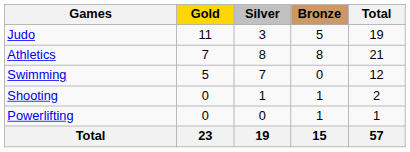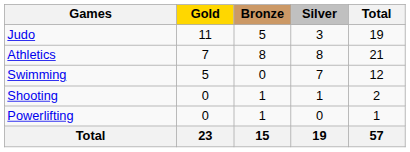columns swapped: Silver <-> Bronze
